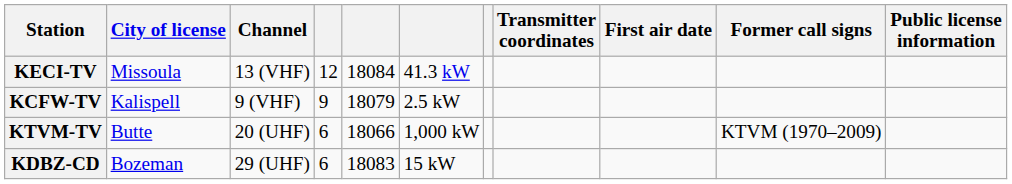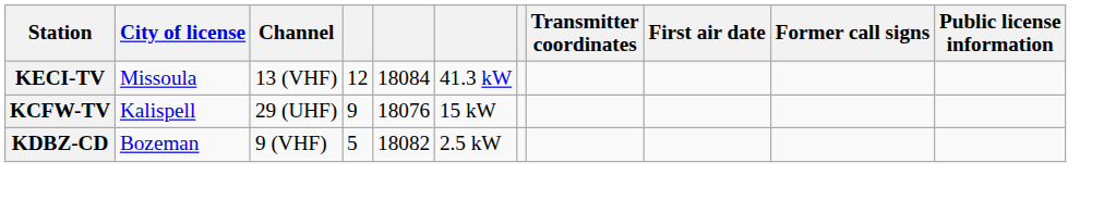KCFW-TV | Channel: 9 (VHF) -> 29 (UHF)
KCFW-TV | column 5: 18079 -> 18076
KCFW-TV | column 6: 2.5 kW -> 15 kW
- row: KTVM-TV | Butte | 20 (UHF) | 6 | 18066 | 1,000 kW | KTVM (1970–2009)
KDBZ-CD | Channel: 29 (UHF) -> 9 (VHF)
KDBZ-CD | column 4: 6 -> 5
KDBZ-CD | column 5: 18083 -> 18082
KDBZ-CD | column 6: 15 kW -> 2.5 kW
